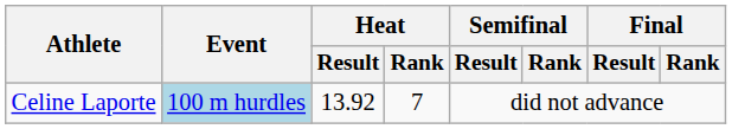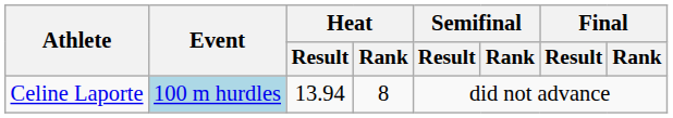Celine Laporte | Heat / Result: 13.92 -> 13.94
Celine Laporte | Heat / Rank: 7 -> 8
